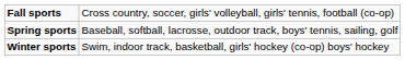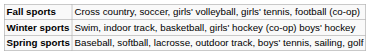rows swapped: Winter sports <-> Spring sports
